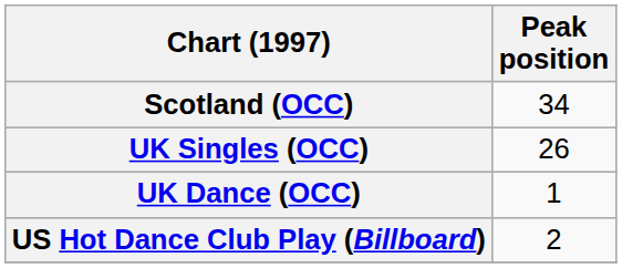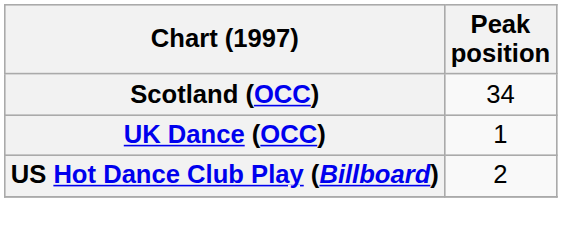- row: UK Singles (OCC) | 26
